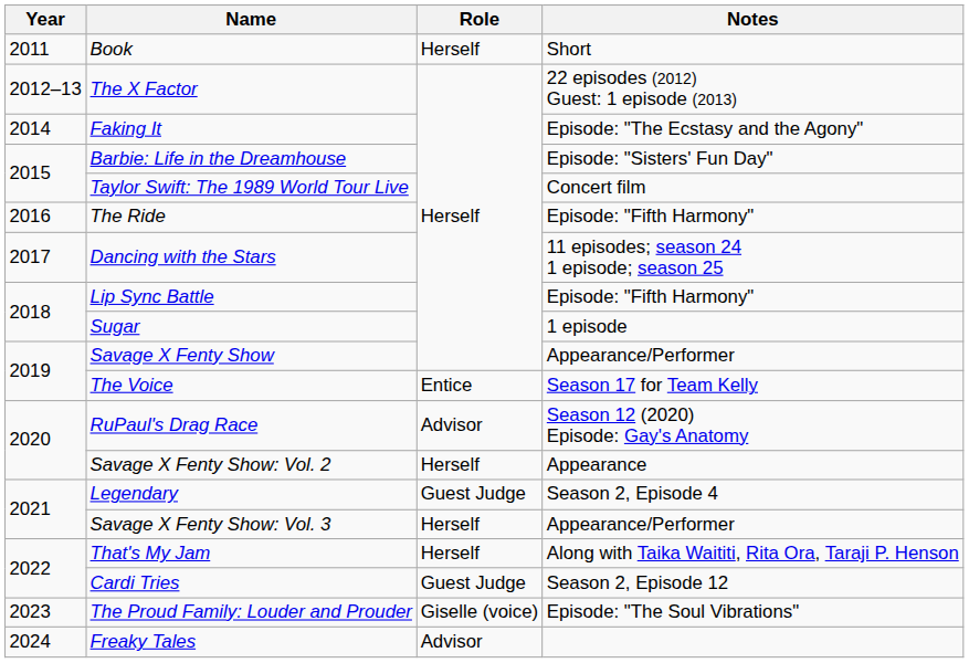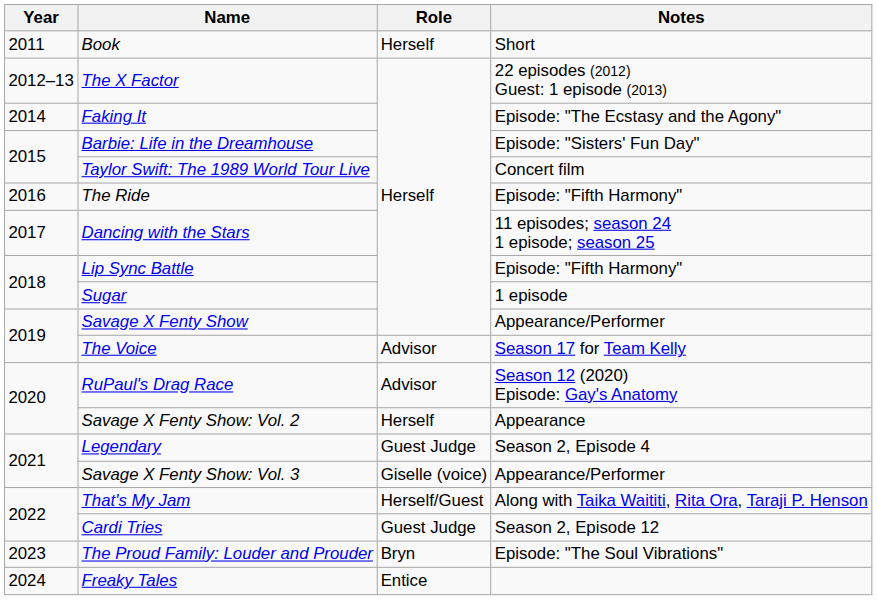The Voice | Role: Entice -> Advisor
Savage X Fenty Show: Vol. 3 | Role: Herself -> Giselle (voice)
That's My Jam | Role: Herself -> Herself/Guest
The Proud Family: Louder and Prouder | Role: Giselle (voice) -> Bryn
Freaky Tales | Role: Advisor -> Entice
